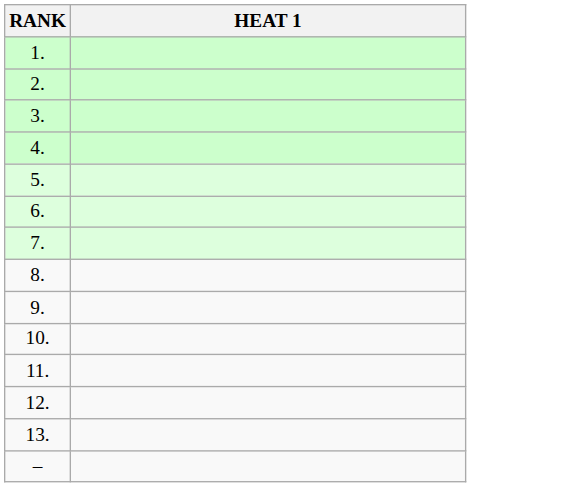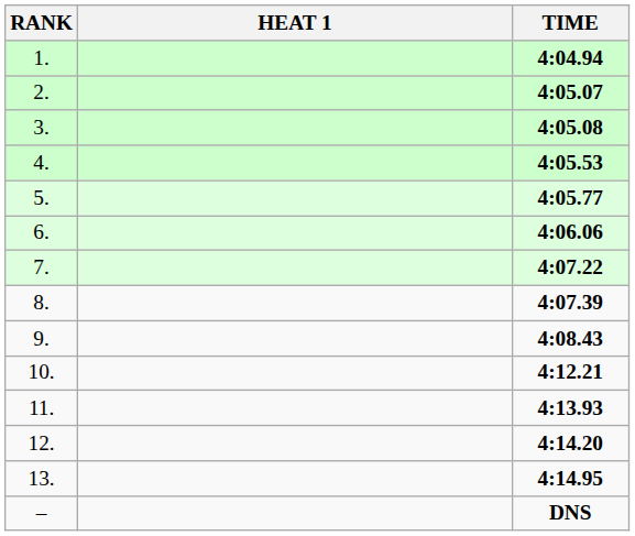+ column: TIME | 4:04.94 | 4:05.07 | 4:05.08 | 4:05.53 | 4:05.77 | 4:06.06 | 4:07.22 | 4:07.39 | 4:08.43 | 4:12.21 | 4:13.93 | 4:14.20 | 4:14.95 | DNS
